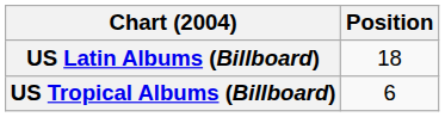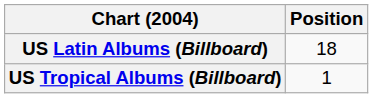US Tropical Albums (Billboard) | Position: 6 -> 1
